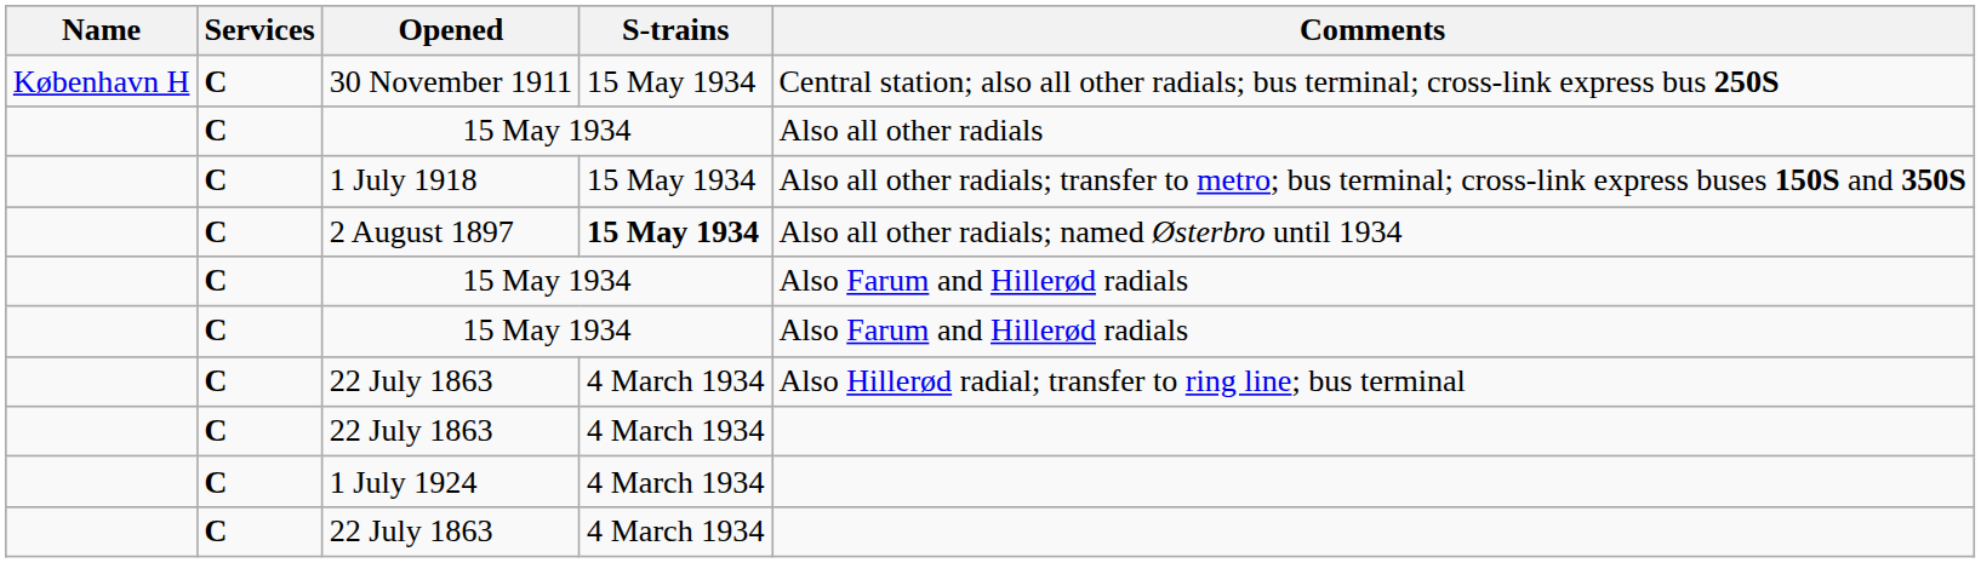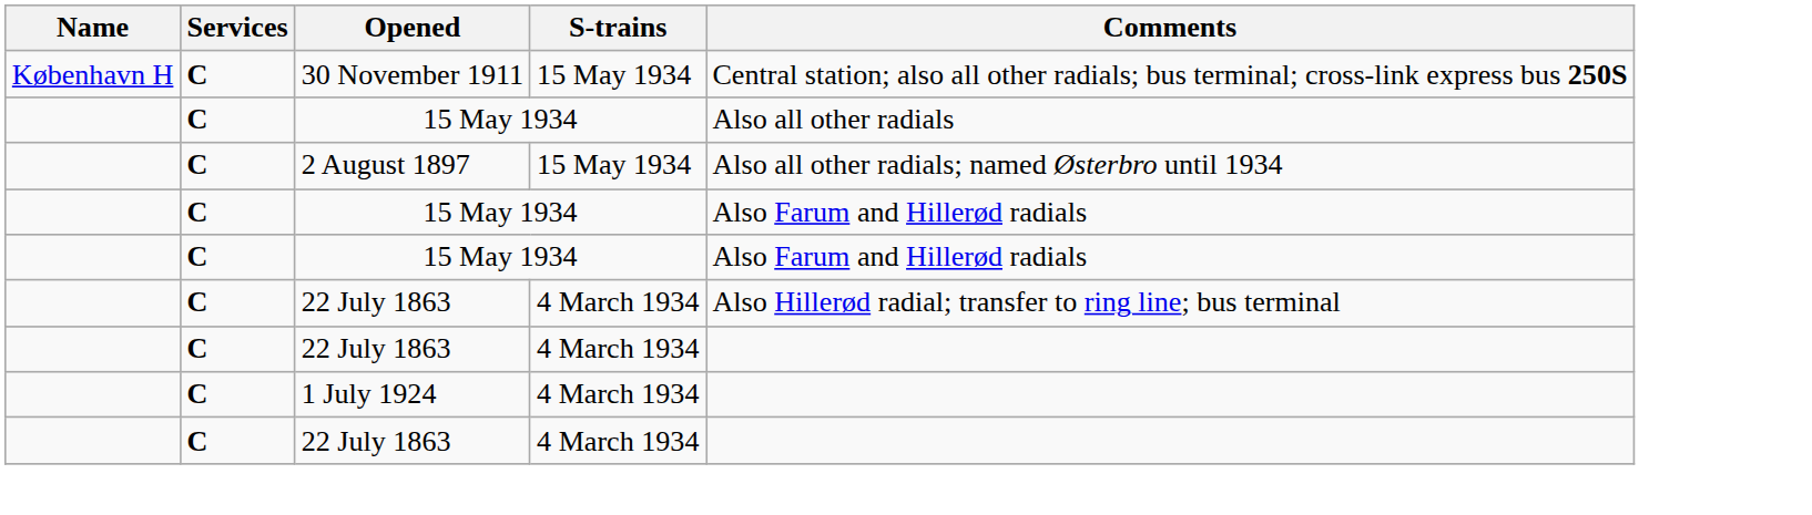- row: C | 1 July 1918 | 15 May 1934 | Also all other radials; transfer to metro; bus terminal; cross-link express buses 150S and 350S
2 August 1897 | S-trains: bold -> normal
